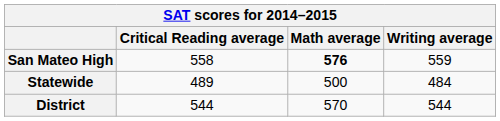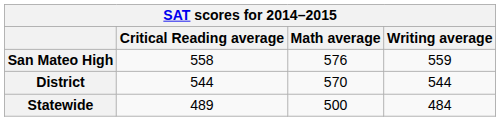San Mateo High | Math average: bold -> normal
rows swapped: District <-> Statewide
